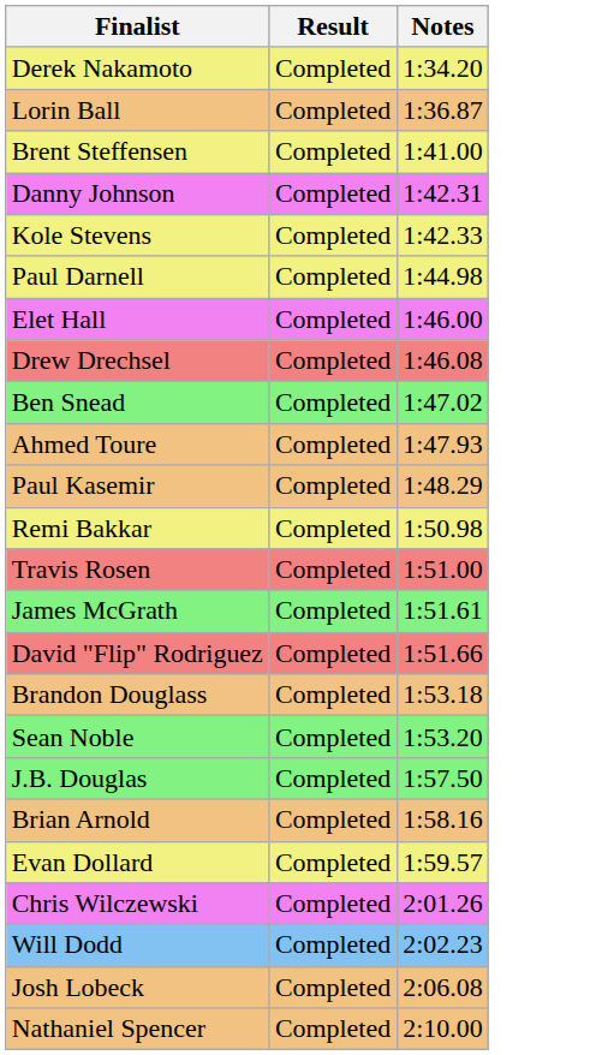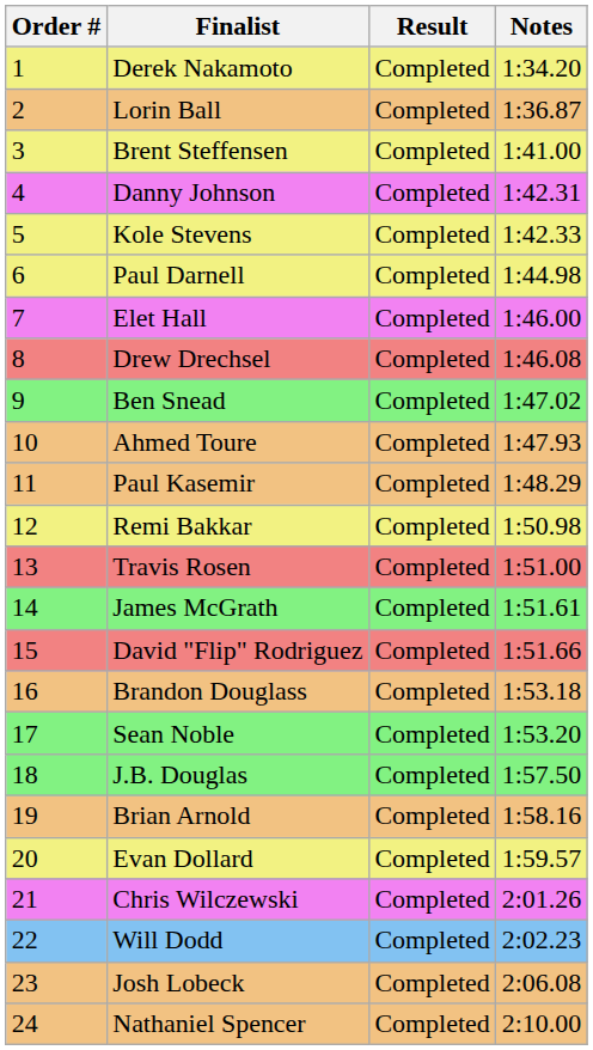+ column: Order # | 1 | 2 | 3 | 4 | 5 | 6 | 7 | 8 | 9 | 10 | 11 | 12 | 13 | 14 | 15 | 16 | 17 | 18 | 19 | 20 | 21 | 22 | 23 | 24
